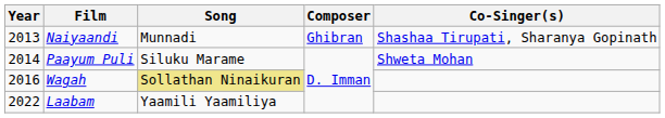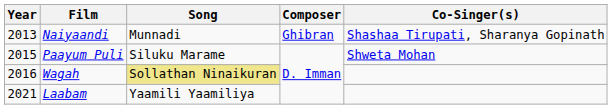Paayum Puli | Year: 2014 -> 2015
Laabam | Year: 2022 -> 2021
